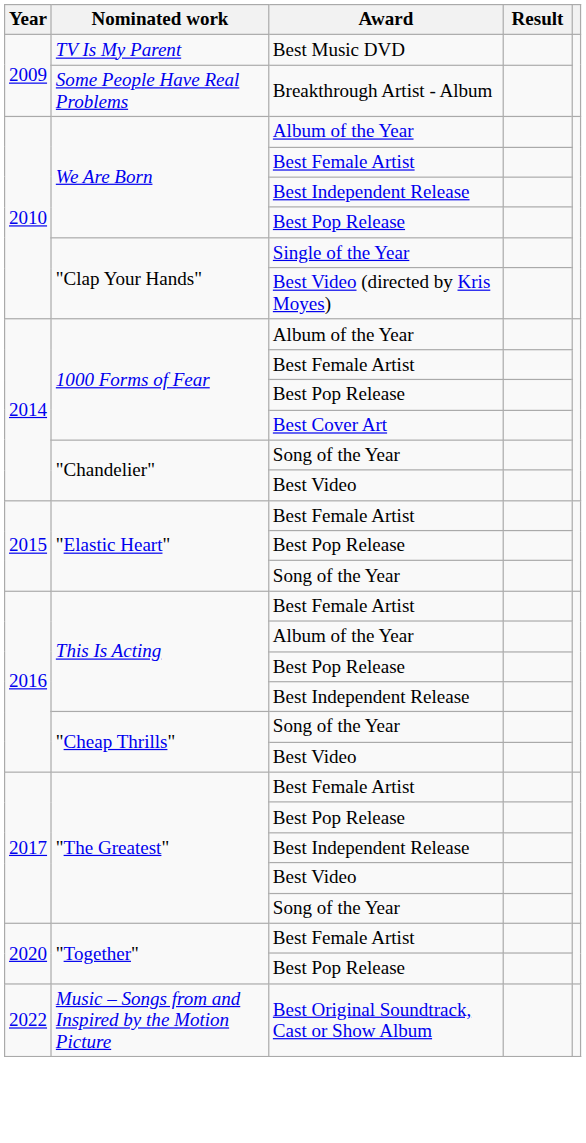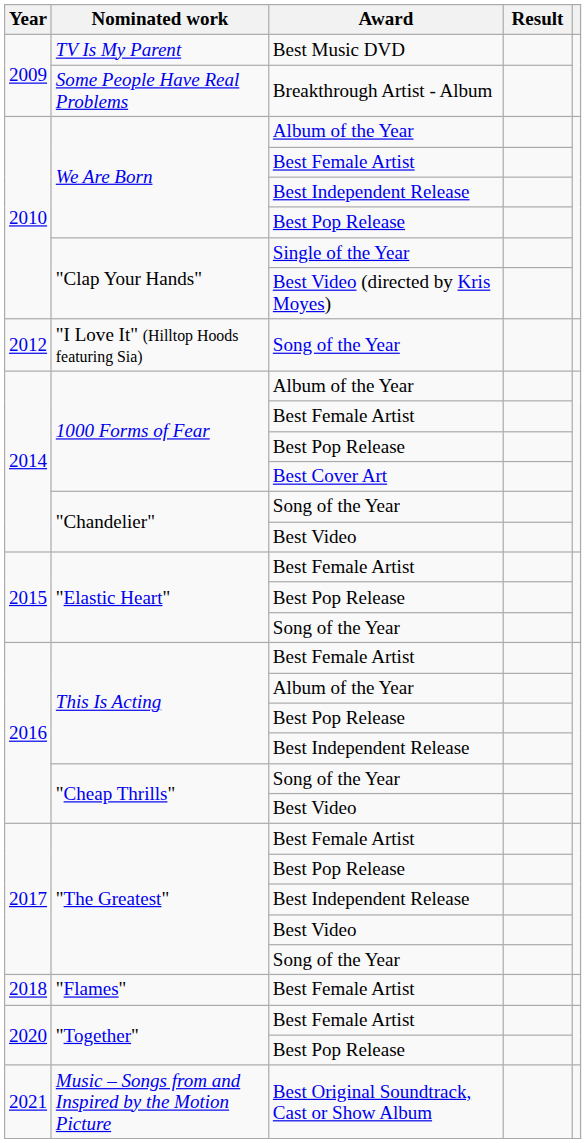+ row: 2012 | "I Love It" (Hilltop Hoods featuring Sia) | Song of the Year
+ row: 2018 | "Flames" | Best Female Artist
Music – Songs from and Inspired by the Motion Picture | Year: 2022 -> 2021
